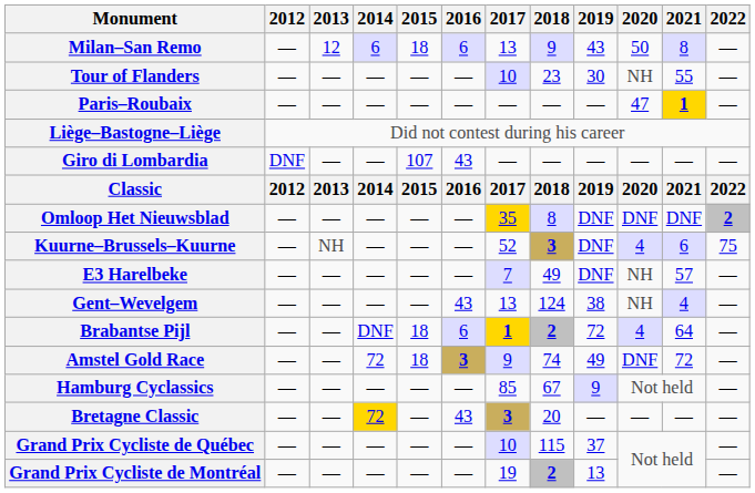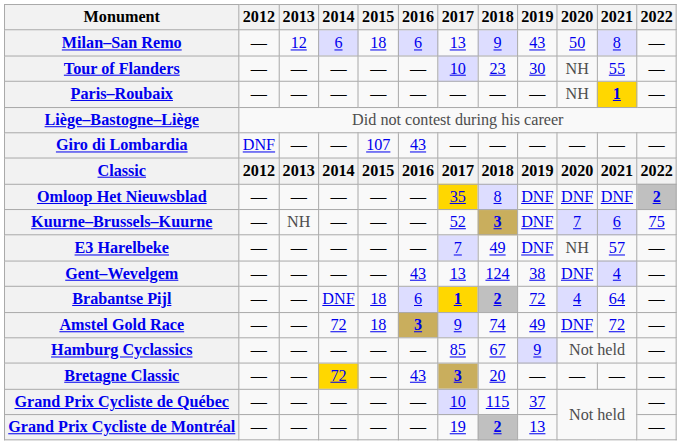Paris–Roubaix | 2020: 47 -> NH
Kuurne–Brussels–Kuurne | 2020: 4 -> 7
Gent–Wevelgem | 2020: NH -> DNF
